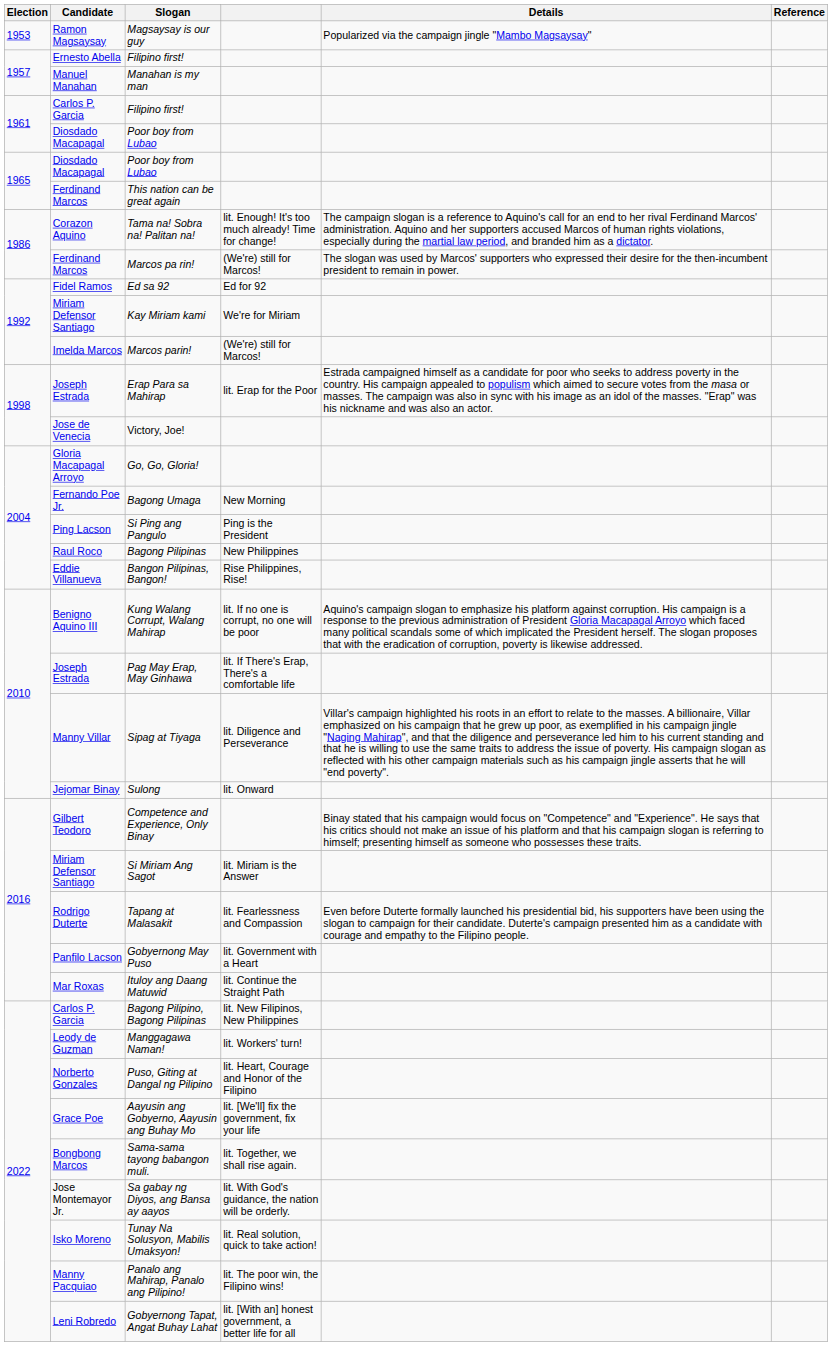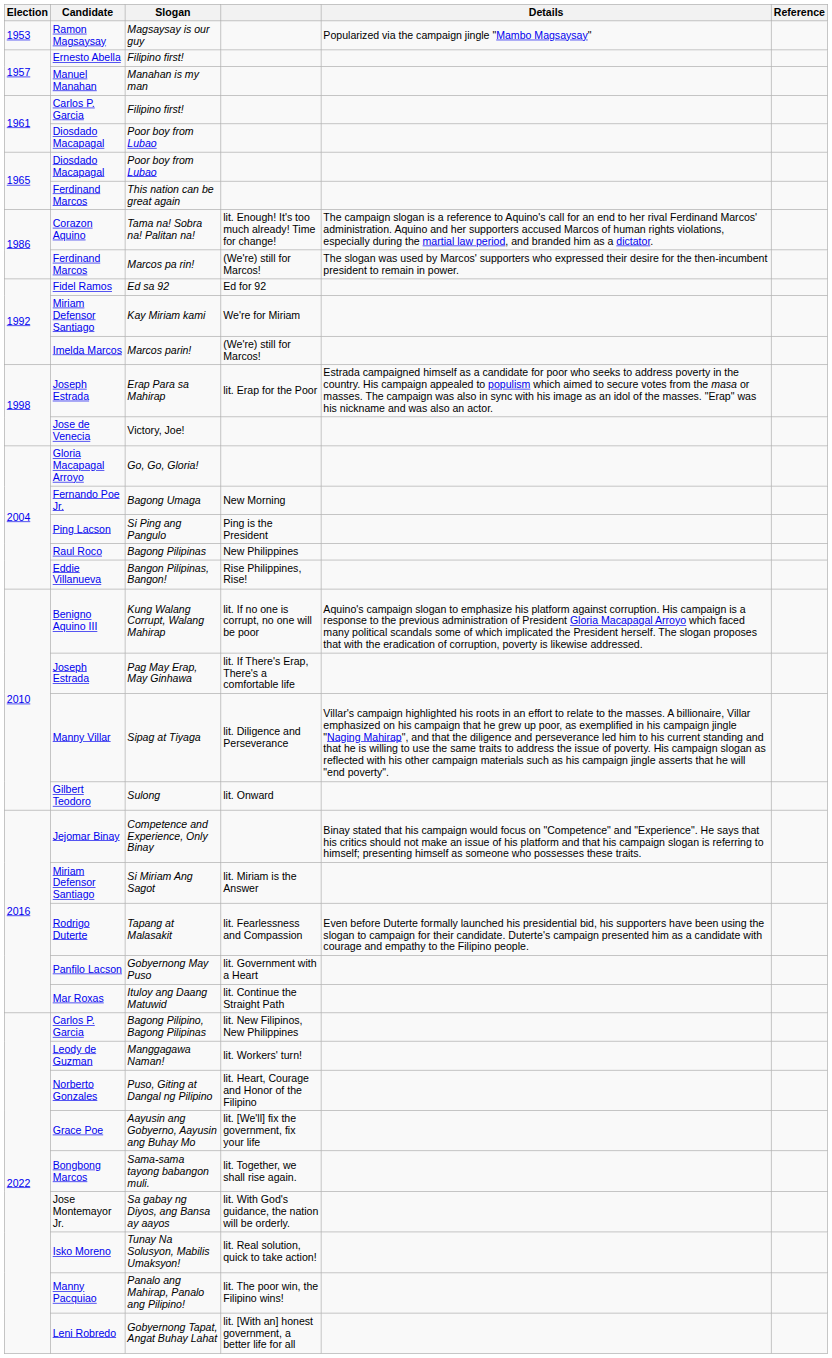Sulong | Candidate: Jejomar Binay -> Gilbert Teodoro
Competence and Experience, Only Binay | Candidate: Gilbert Teodoro -> Jejomar Binay
